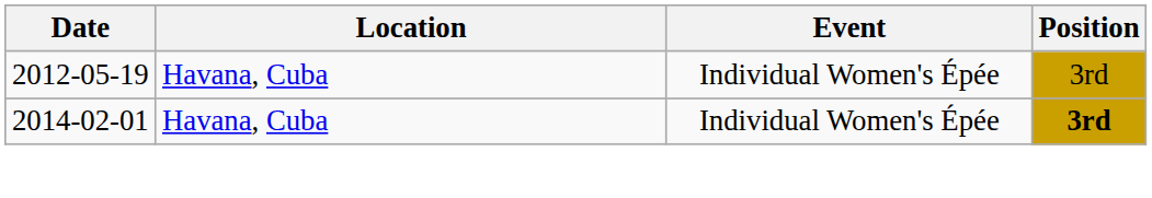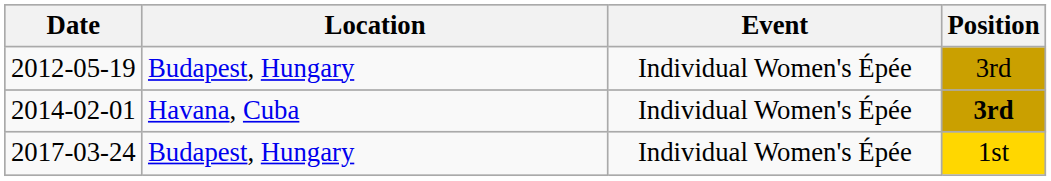2012-05-19 | Location: Havana, Cuba -> Budapest, Hungary
+ row: 2017-03-24 | Budapest, Hungary | Individual Women's Épée | 1st
